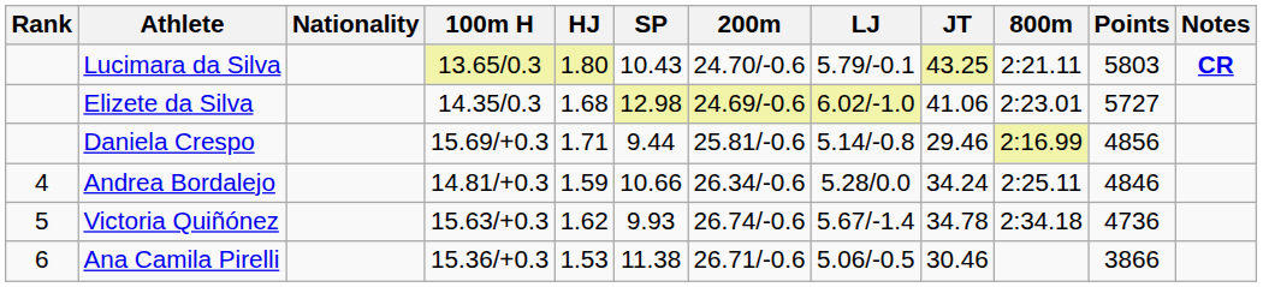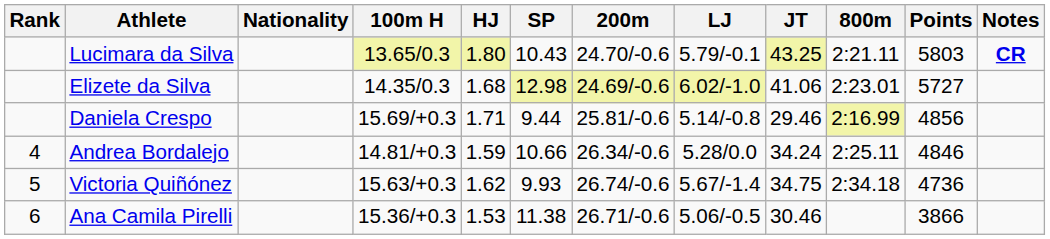Victoria Quiñónez | JT: 34.78 -> 34.75
